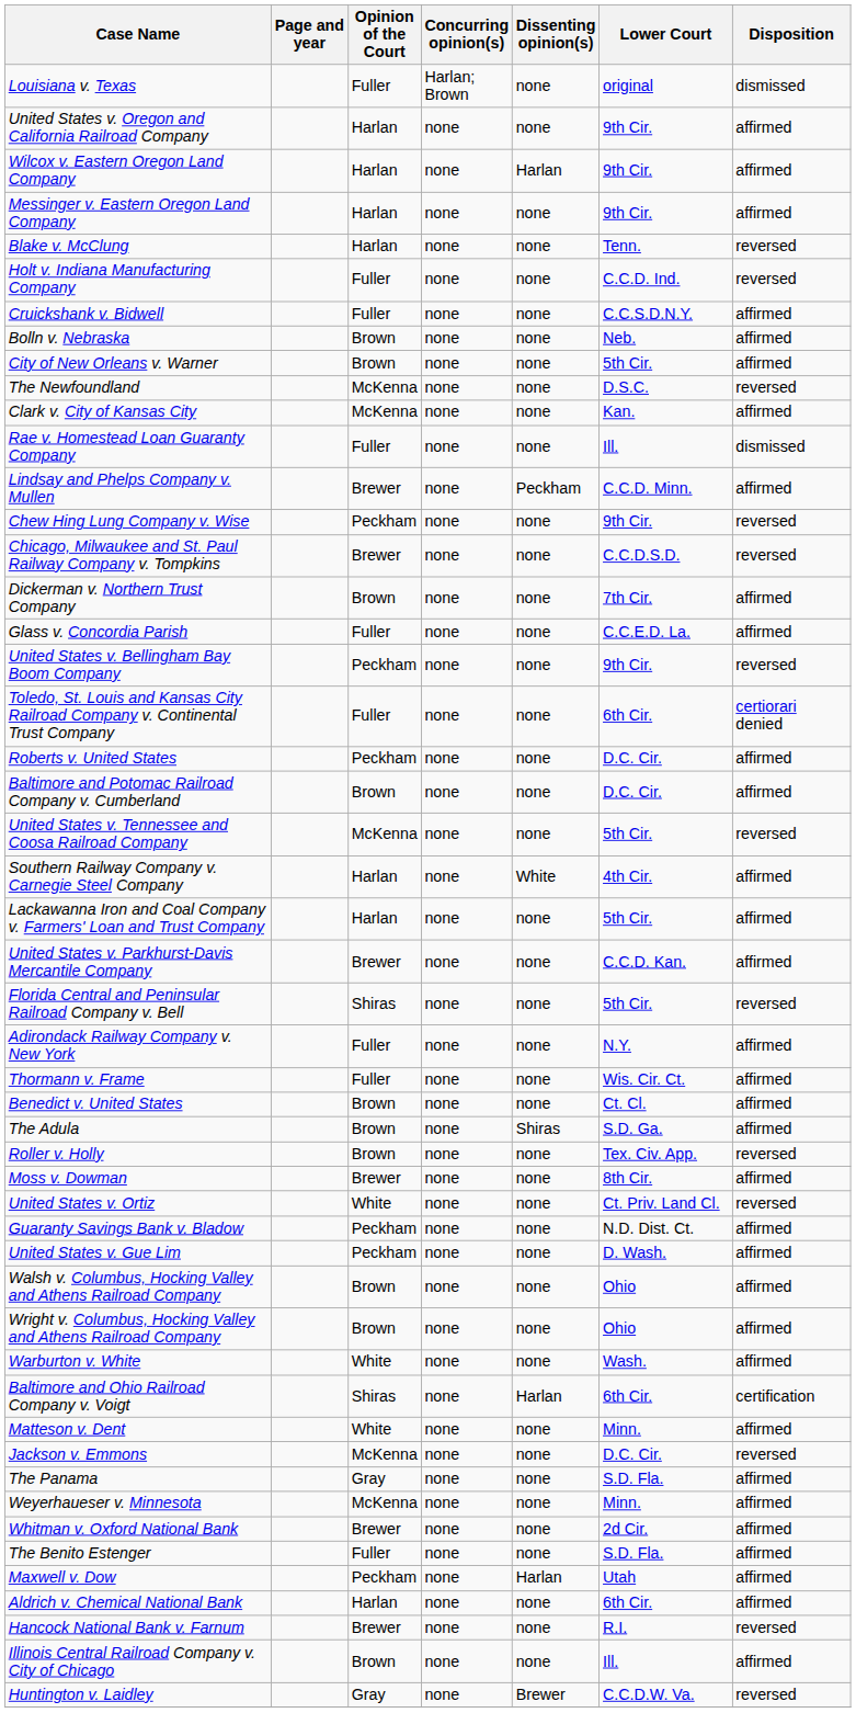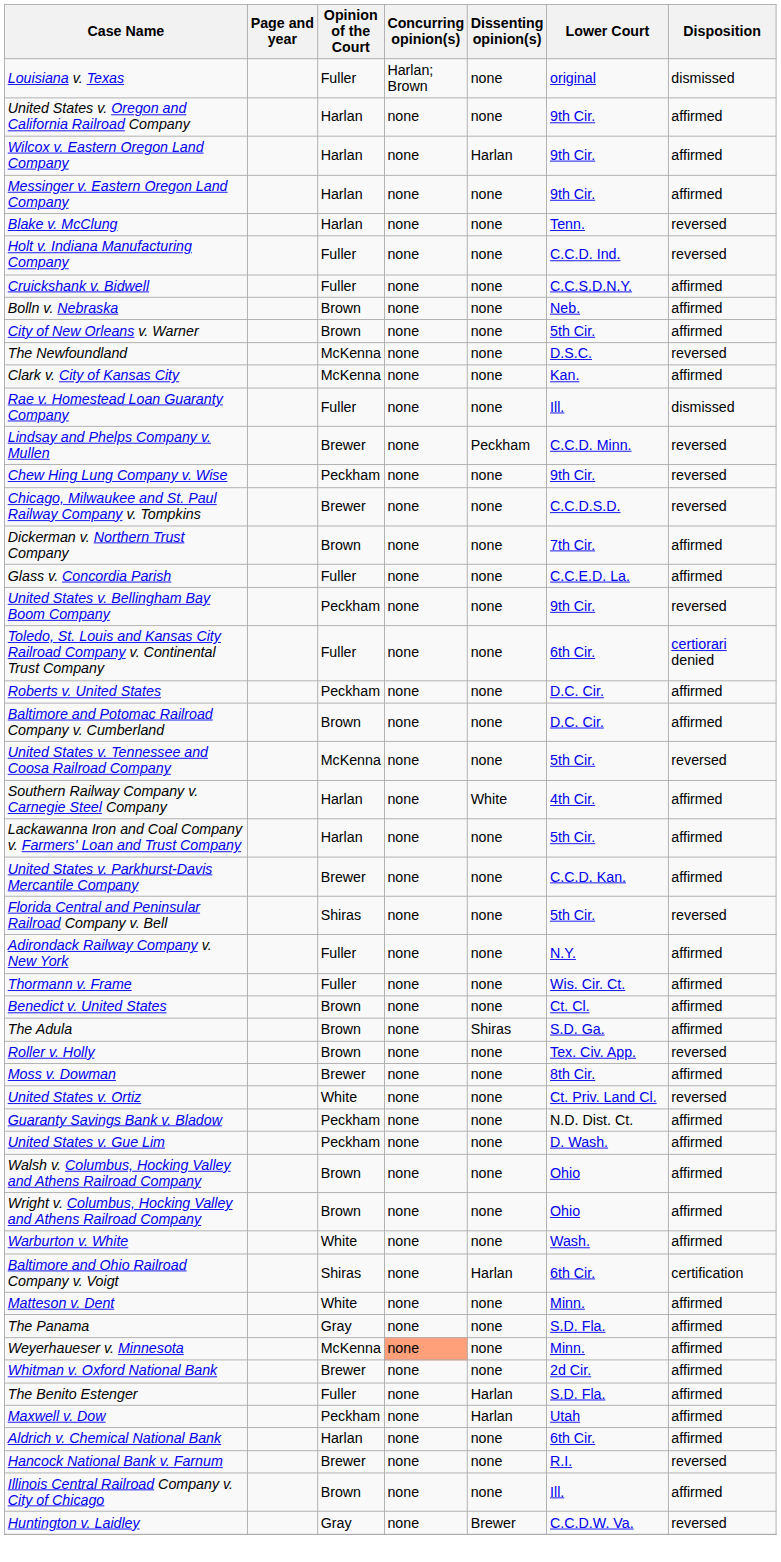Lindsay and Phelps Company v. Mullen | Disposition: affirmed -> reversed
- row: Jackson v. Emmons | McKenna | none | none | D.C. Cir. | reversed
Weyerhaueser v. Minnesota | Concurring opinion(s): no background -> lightsalmon background
The Benito Estenger | Dissenting opinion(s): none -> Harlan
